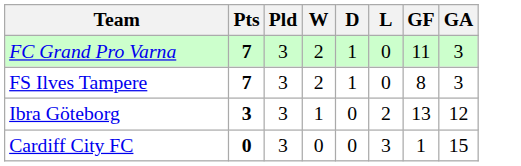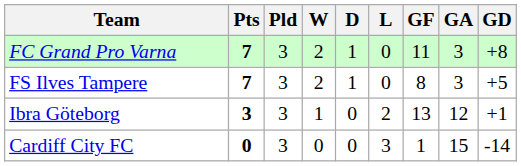+ column: GD | +8 | +5 | +1 | -14
